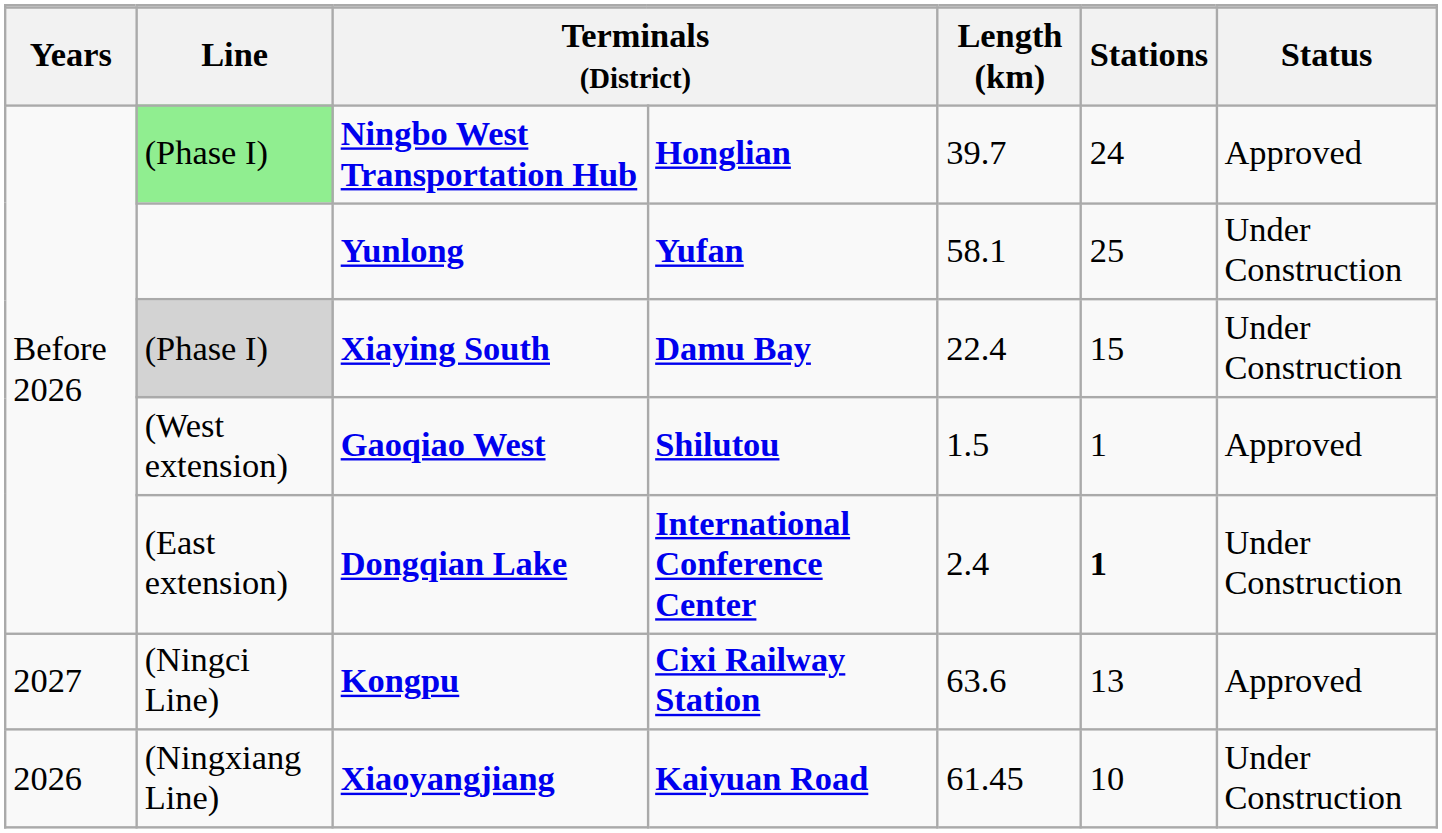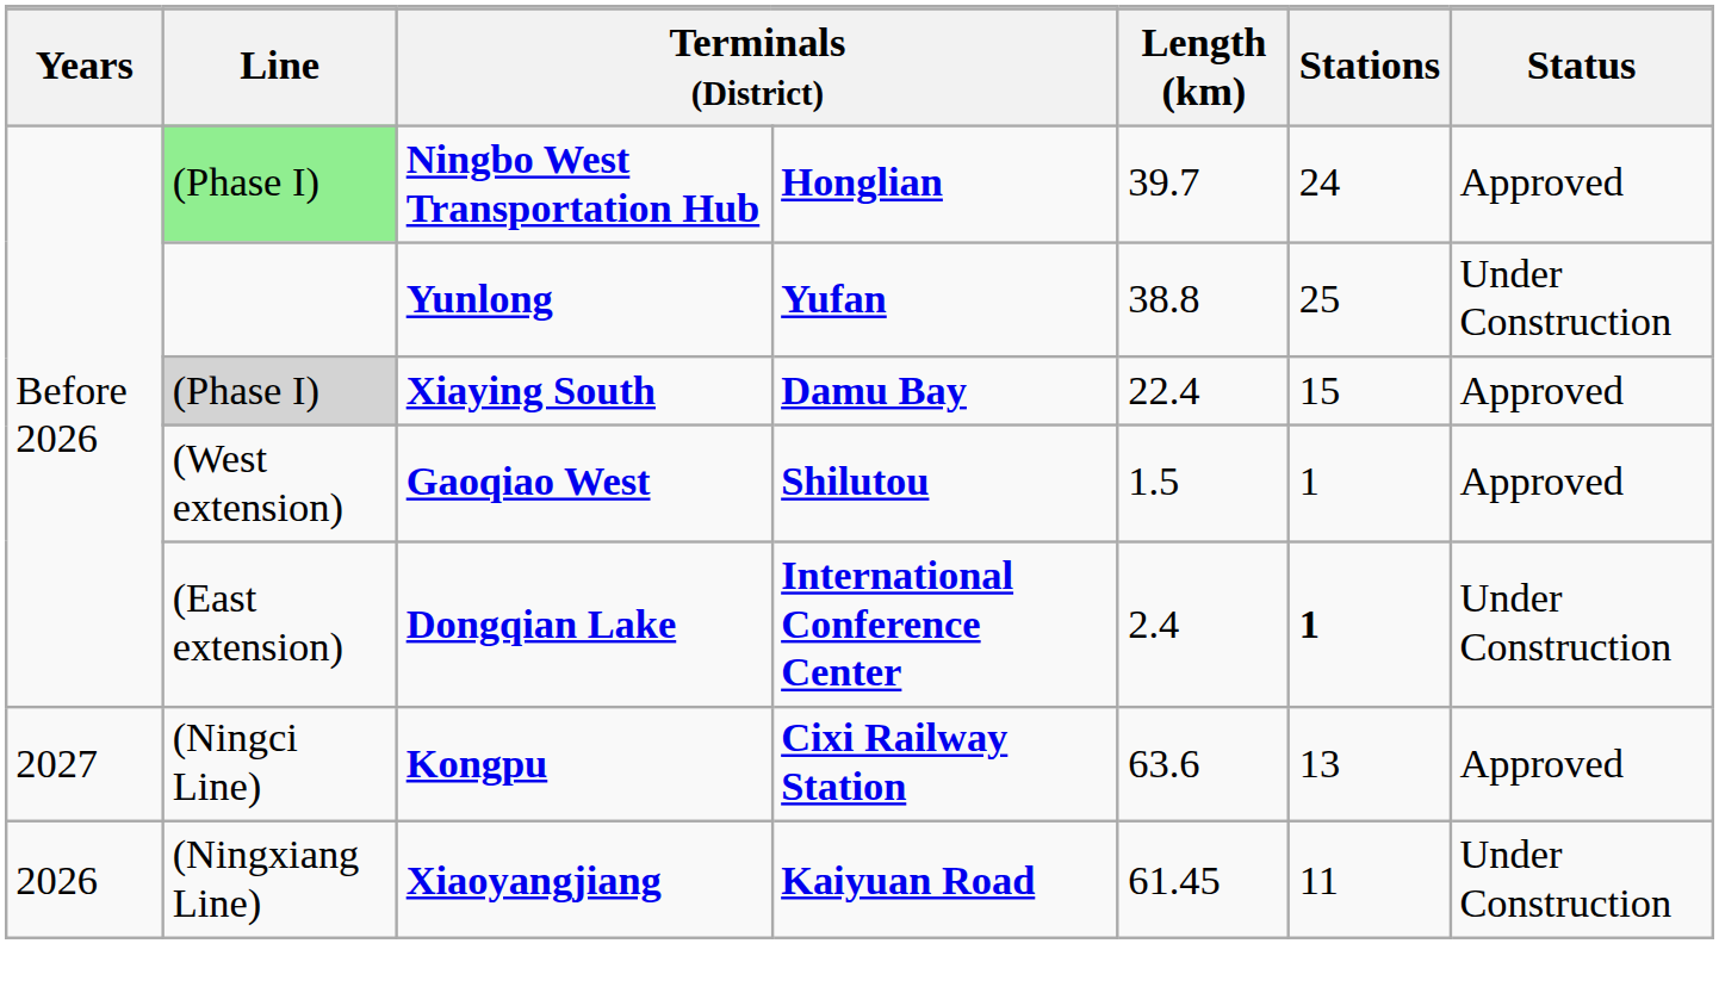Yunlong | Length (km): 58.1 -> 38.8
Xiaying South | Status: Under Construction -> Approved
Xiaoyangjiang | Stations: 10 -> 11
